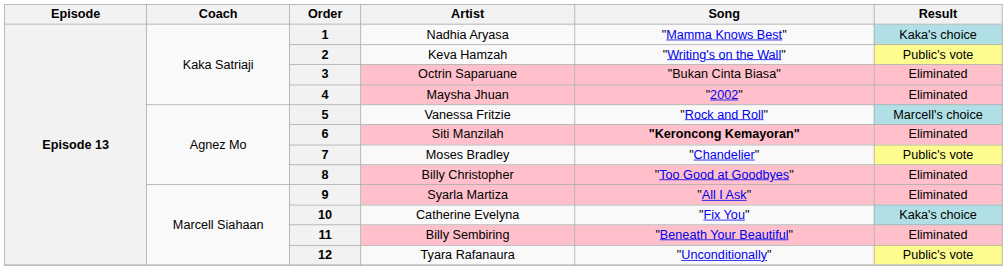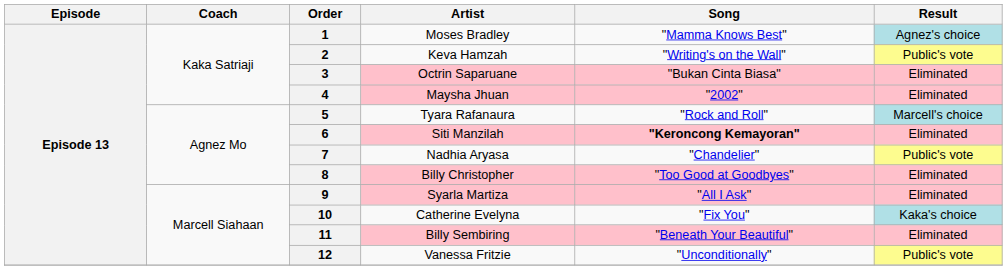1 | Artist: Nadhia Aryasa -> Moses Bradley
1 | Result: Kaka's choice -> Agnez's choice
5 | Artist: Vanessa Fritzie -> Tyara Rafanaura
7 | Artist: Moses Bradley -> Nadhia Aryasa
12 | Artist: Tyara Rafanaura -> Vanessa Fritzie
